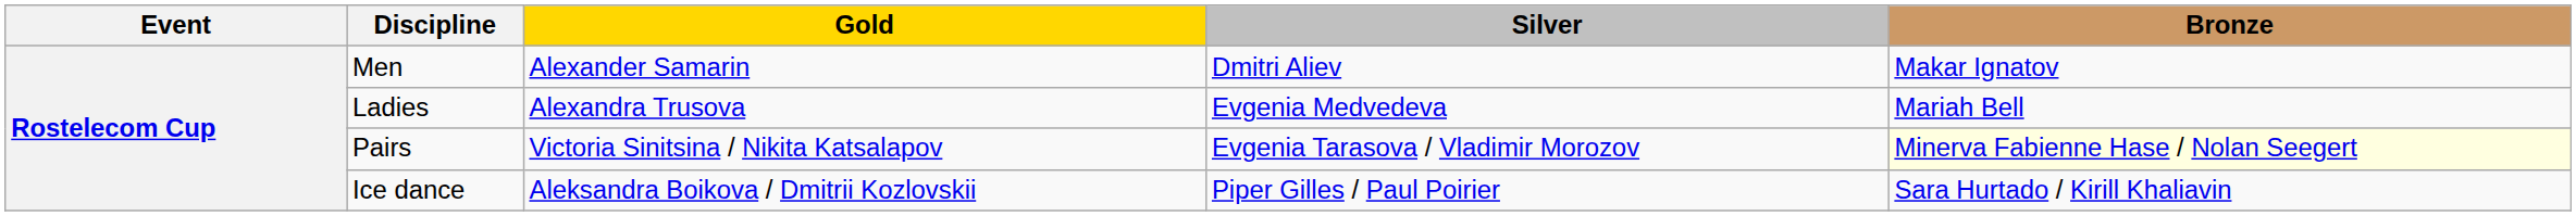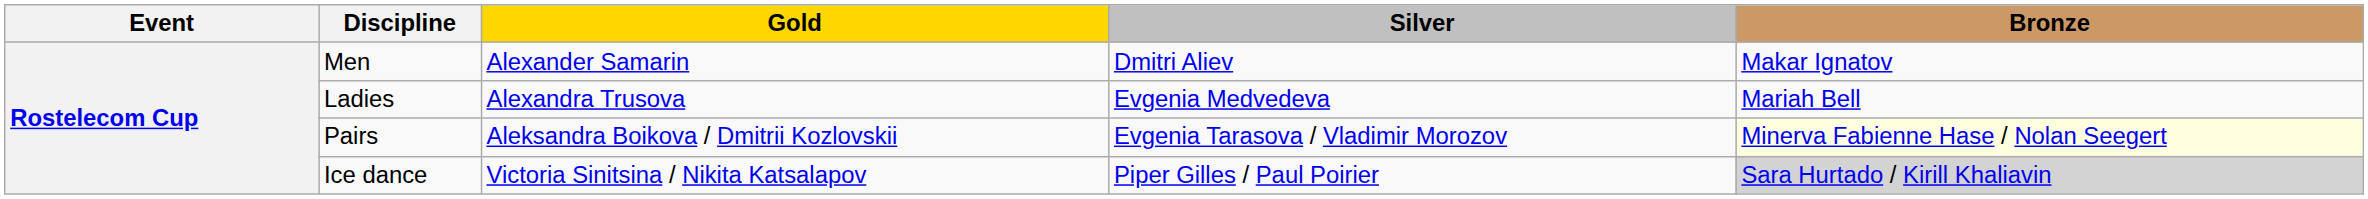Pairs | Gold: Victoria Sinitsina / Nikita Katsalapov -> Aleksandra Boikova / Dmitrii Kozlovskii
Ice dance | Gold: Aleksandra Boikova / Dmitrii Kozlovskii -> Victoria Sinitsina / Nikita Katsalapov
Ice dance | Bronze: no background -> lightgrey background
